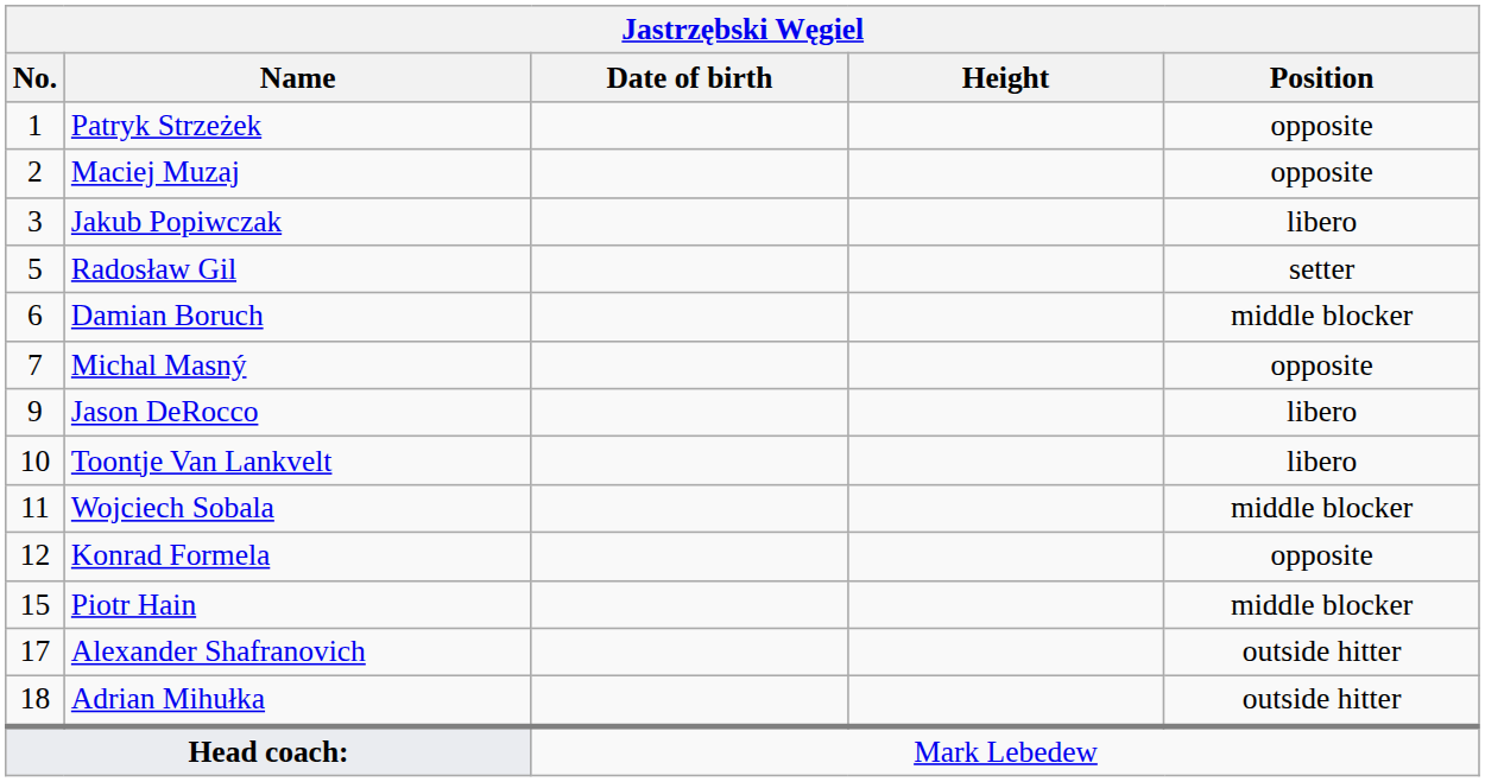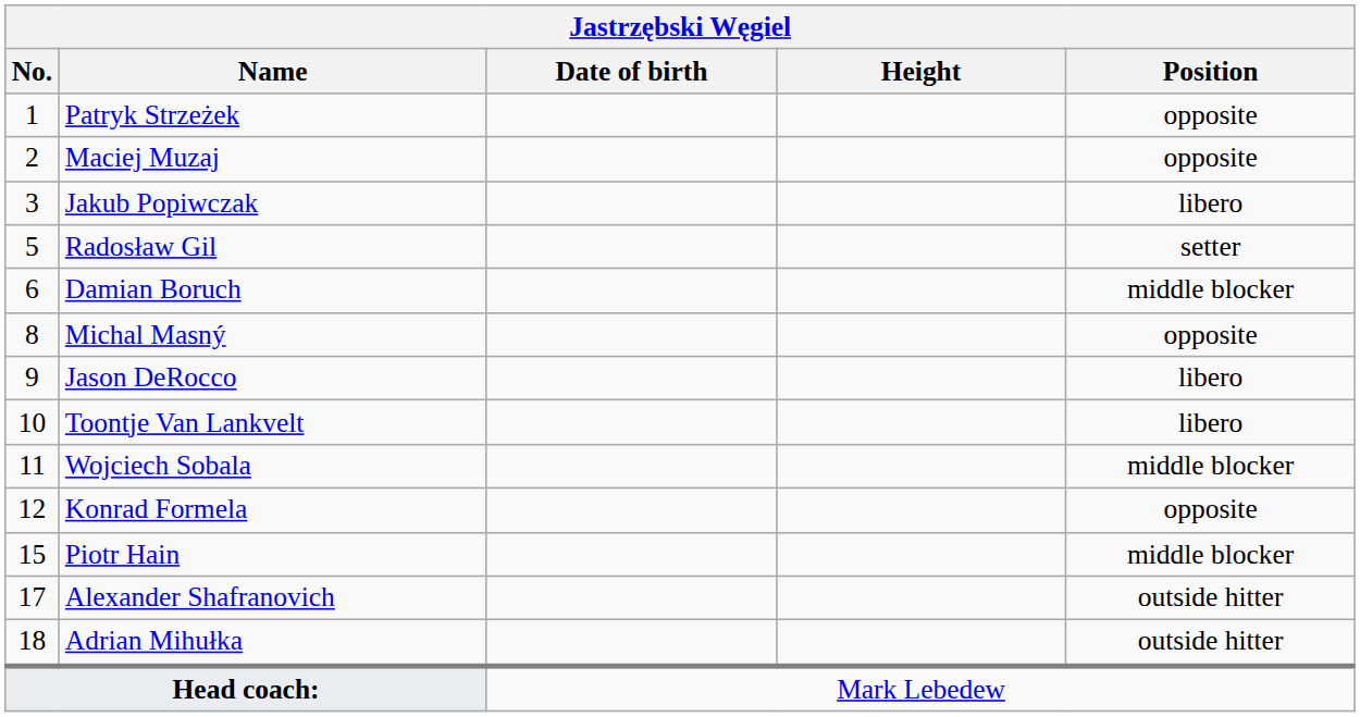Michal Masný | No.: 7 -> 8
